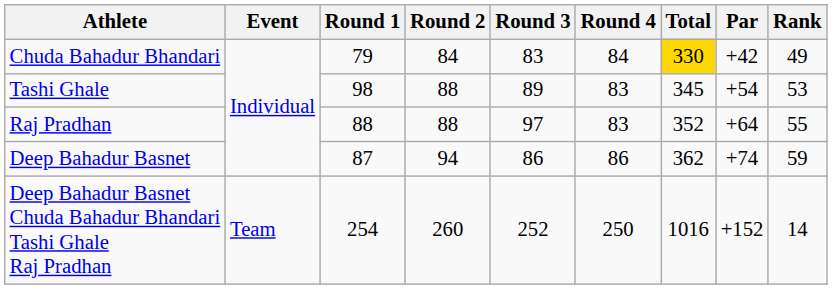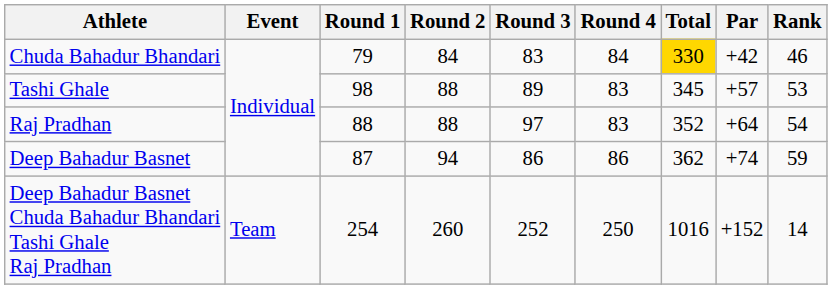Chuda Bahadur Bhandari | Rank: 49 -> 46
Tashi Ghale | Par: +54 -> +57
Raj Pradhan | Rank: 55 -> 54
